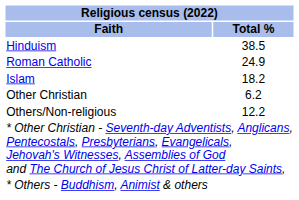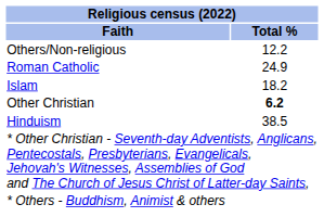rows swapped: Hinduism <-> Others/Non-religious
Other Christian | Total %: normal -> bold
